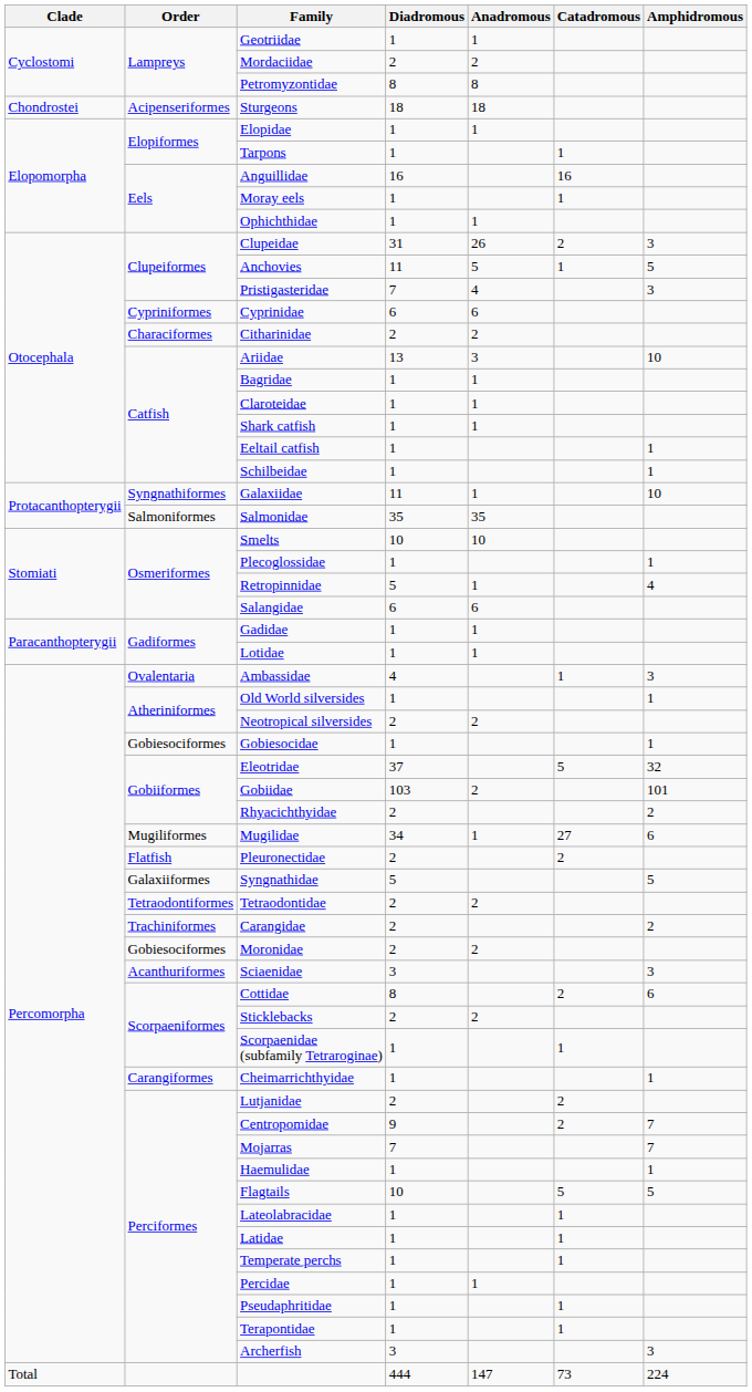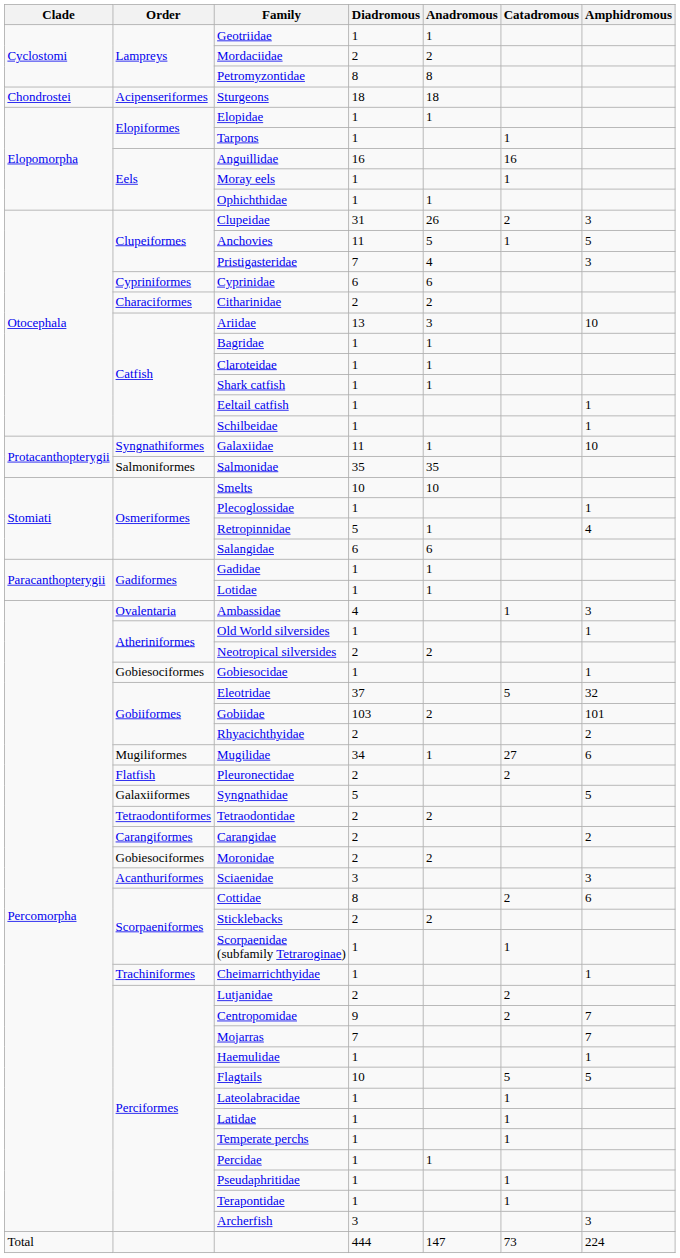Carangidae | Order: Trachiniformes -> Carangiformes
Cheimarrichthyidae | Order: Carangiformes -> Trachiniformes
